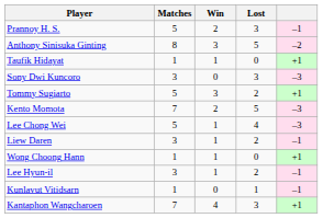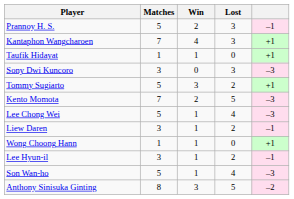rows swapped: Anthony Sinisuka Ginting <-> Kantaphon Wangcharoen
+ row: Son Wan-ho | 5 | 1 | 4 | –3
- row: Kunlavut Vitidsarn | 1 | 0 | 1 | –1
